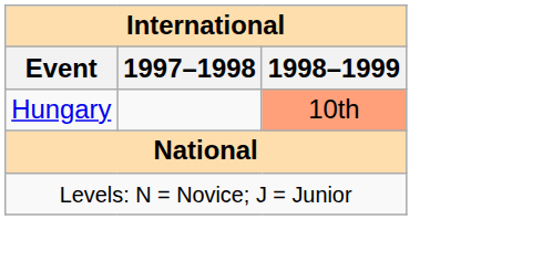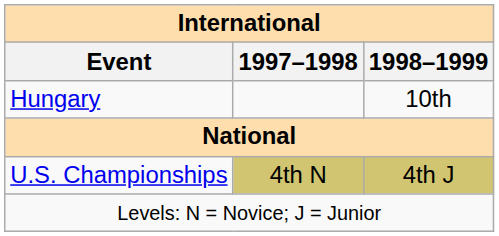Hungary | 1998–1999: lightsalmon background -> no background
+ row: U.S. Championships | 4th N | 4th J
